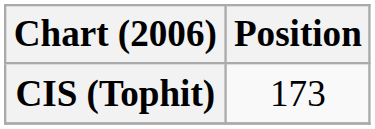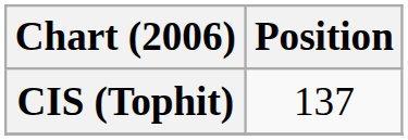CIS (Tophit) | Position: 173 -> 137
